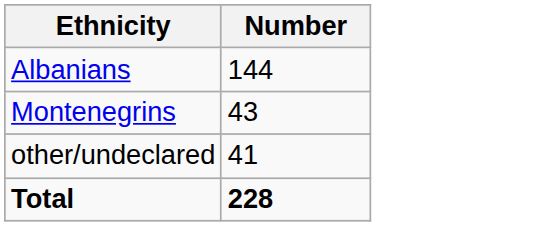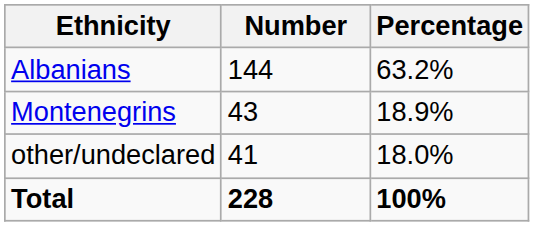+ column: Percentage | 63.2% | 18.9% | 18.0% | 100%
